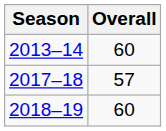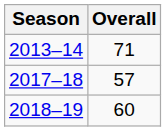2013–14 | Overall: 60 -> 71
